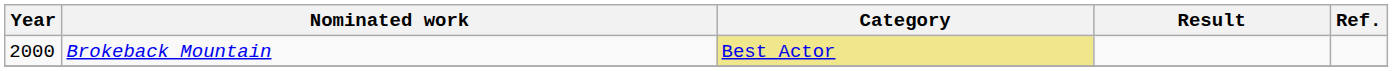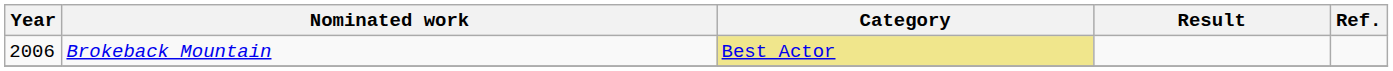Brokeback Mountain | Year: 2000 -> 2006
